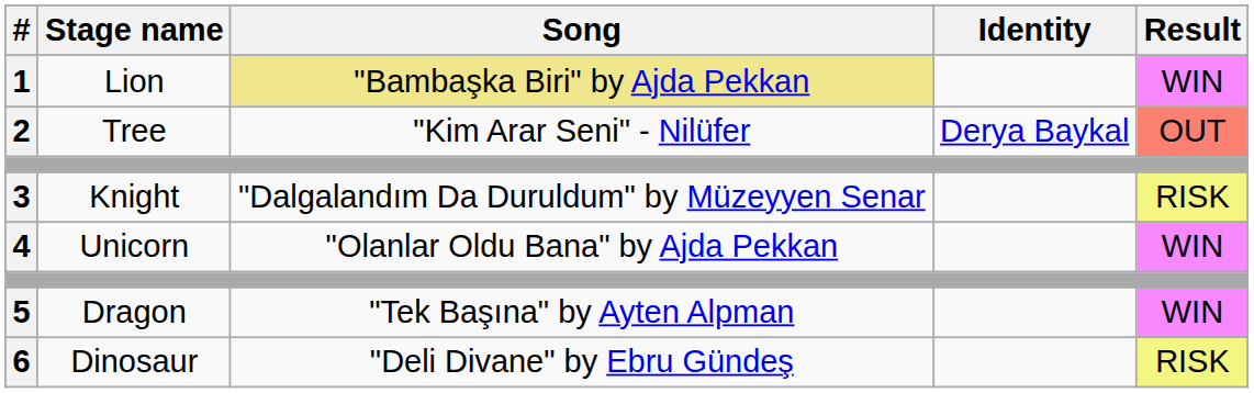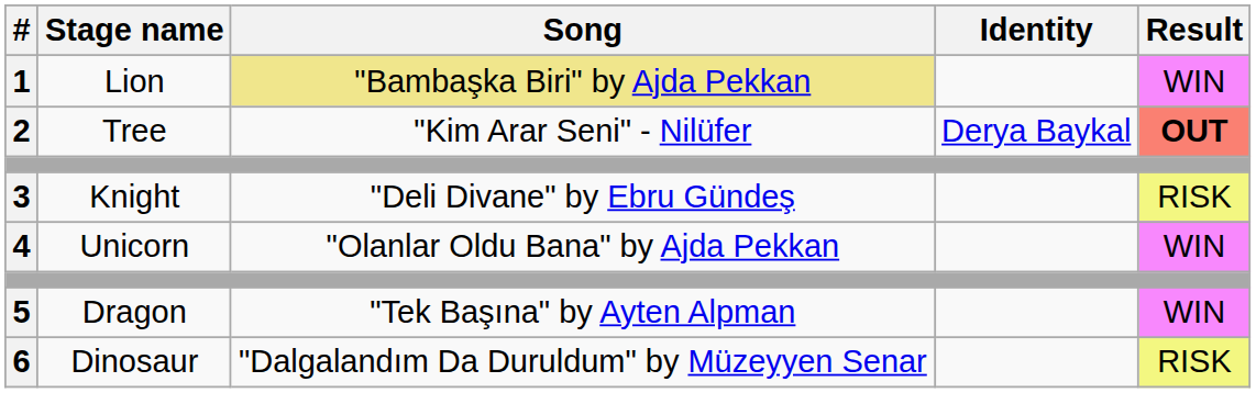2 | Result: normal -> bold
3 | Song: "Dalgalandım Da Duruldum" by Müzeyyen Senar -> "Deli Divane" by Ebru Gündeş
6 | Song: "Deli Divane" by Ebru Gündeş -> "Dalgalandım Da Duruldum" by Müzeyyen Senar
